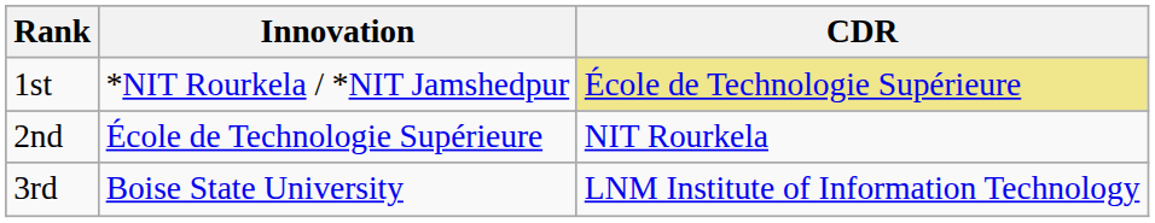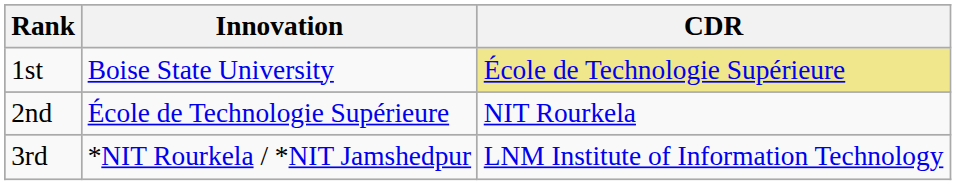1st | Innovation: *NIT Rourkela / *NIT Jamshedpur -> Boise State University
3rd | Innovation: Boise State University -> *NIT Rourkela / *NIT Jamshedpur
